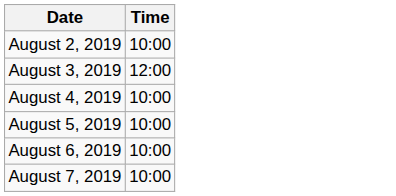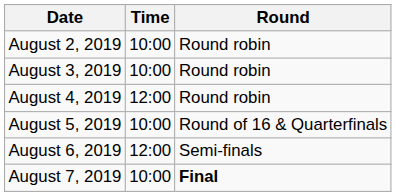+ column: Round | Round robin | Round robin | Round robin | Round of 16 & Quarterfinals | Semi-finals | Final
August 3, 2019 | Time: 12:00 -> 10:00
August 4, 2019 | Time: 10:00 -> 12:00
August 6, 2019 | Time: 10:00 -> 12:00
